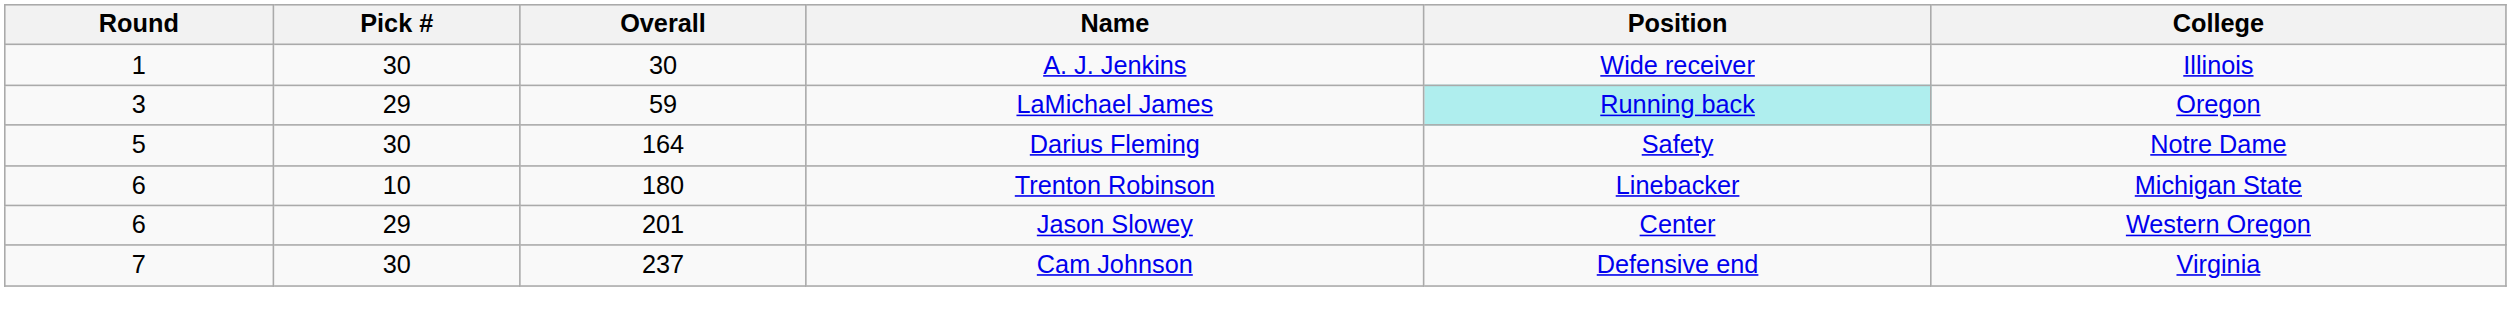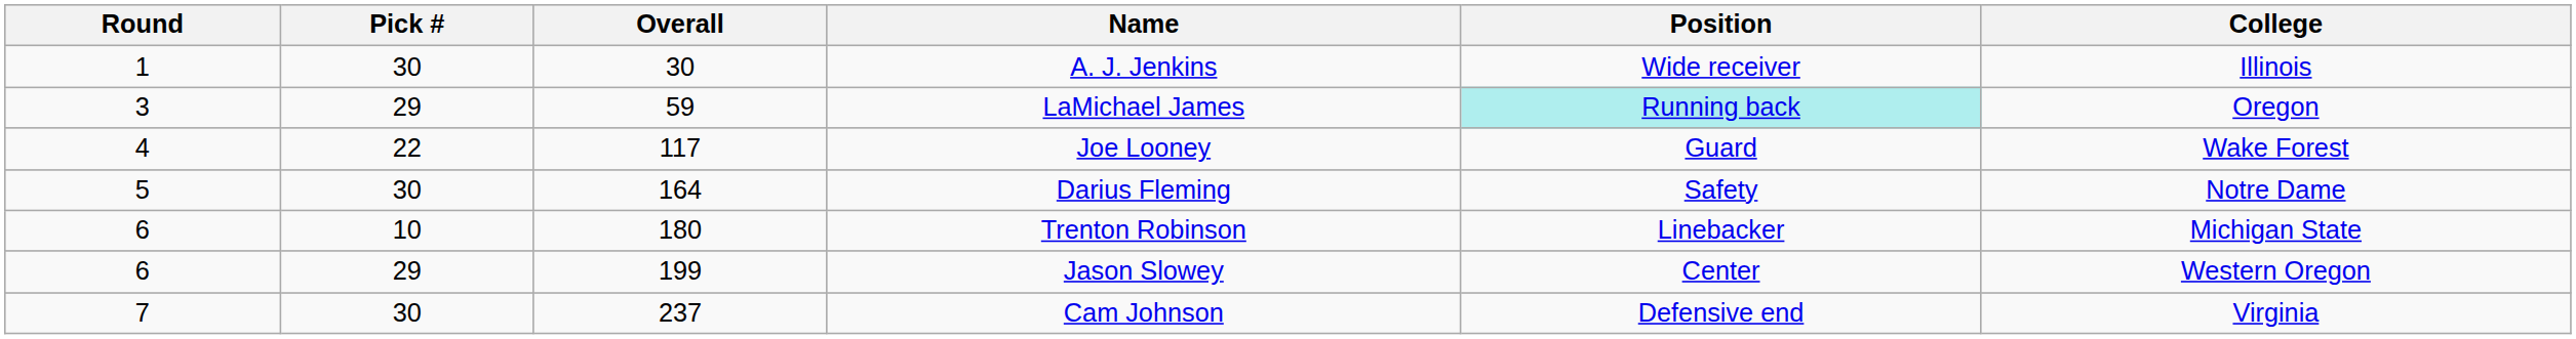+ row: 4 | 22 | 117 | Joe Looney | Guard | Wake Forest
Jason Slowey | Overall: 201 -> 199
